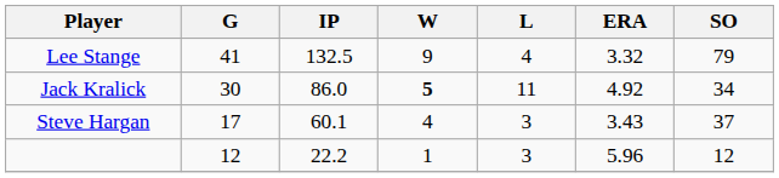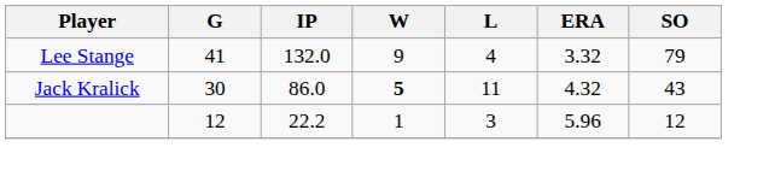Lee Stange | IP: 132.5 -> 132.0
Jack Kralick | ERA: 4.92 -> 4.32
Jack Kralick | SO: 34 -> 43
- row: Steve Hargan | 17 | 60.1 | 4 | 3 | 3.43 | 37
